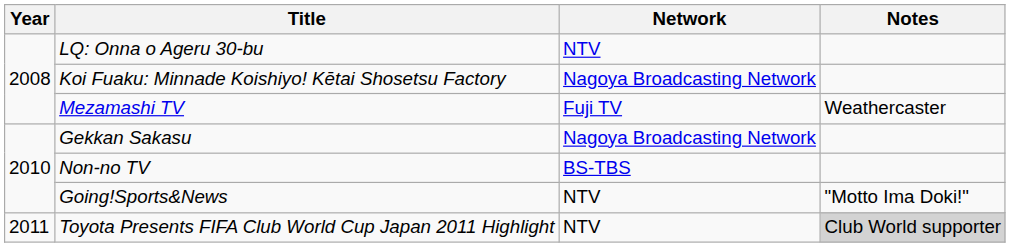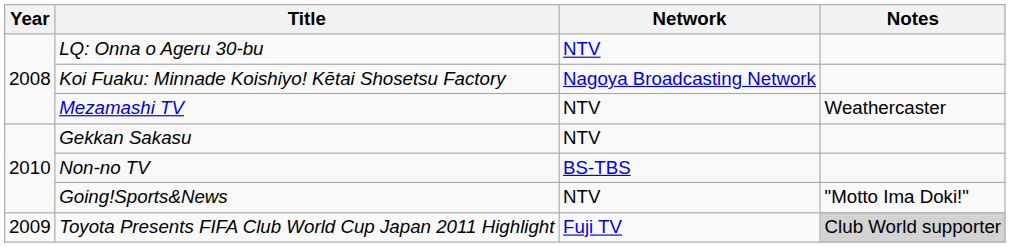Mezamashi TV | Network: Fuji TV -> NTV
Gekkan Sakasu | Network: Nagoya Broadcasting Network -> NTV
Toyota Presents FIFA Club World Cup Japan 2011 Highlight | Year: 2011 -> 2009
Toyota Presents FIFA Club World Cup Japan 2011 Highlight | Network: NTV -> Fuji TV
